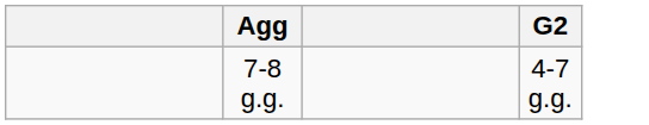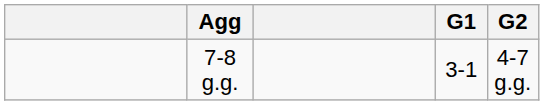+ column: G1 | 3-1
